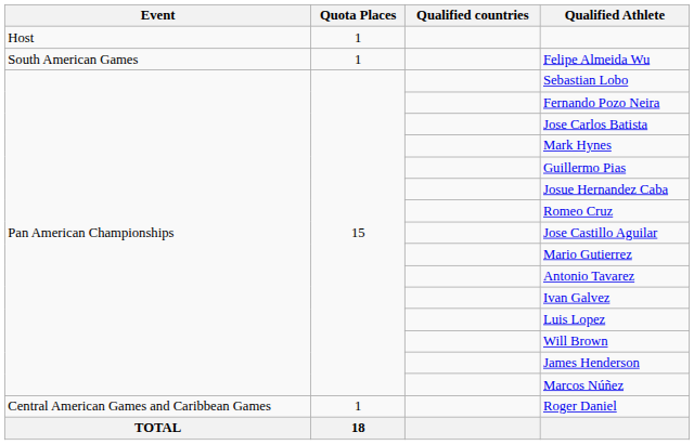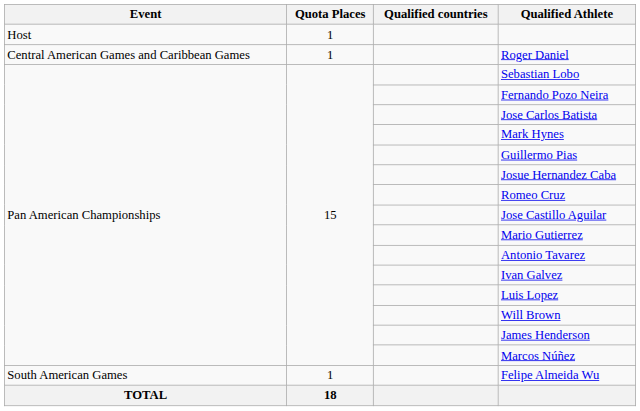rows swapped: Felipe Almeida Wu <-> Roger Daniel
